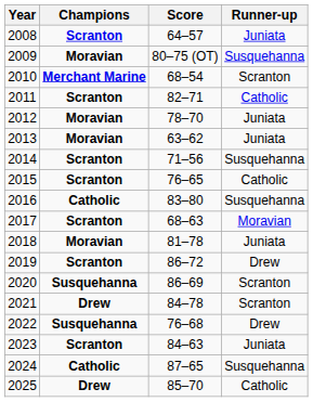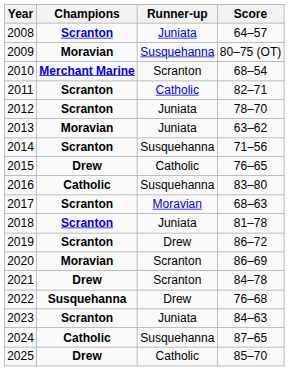columns swapped: Score <-> Runner-up
2012 | Champions: Moravian -> Scranton
2015 | Champions: Scranton -> Drew
2018 | Champions: Moravian -> Scranton
2020 | Champions: Susquehanna -> Moravian
